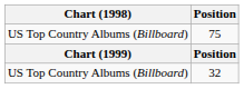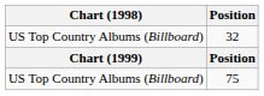rows swapped: 75 <-> 32
